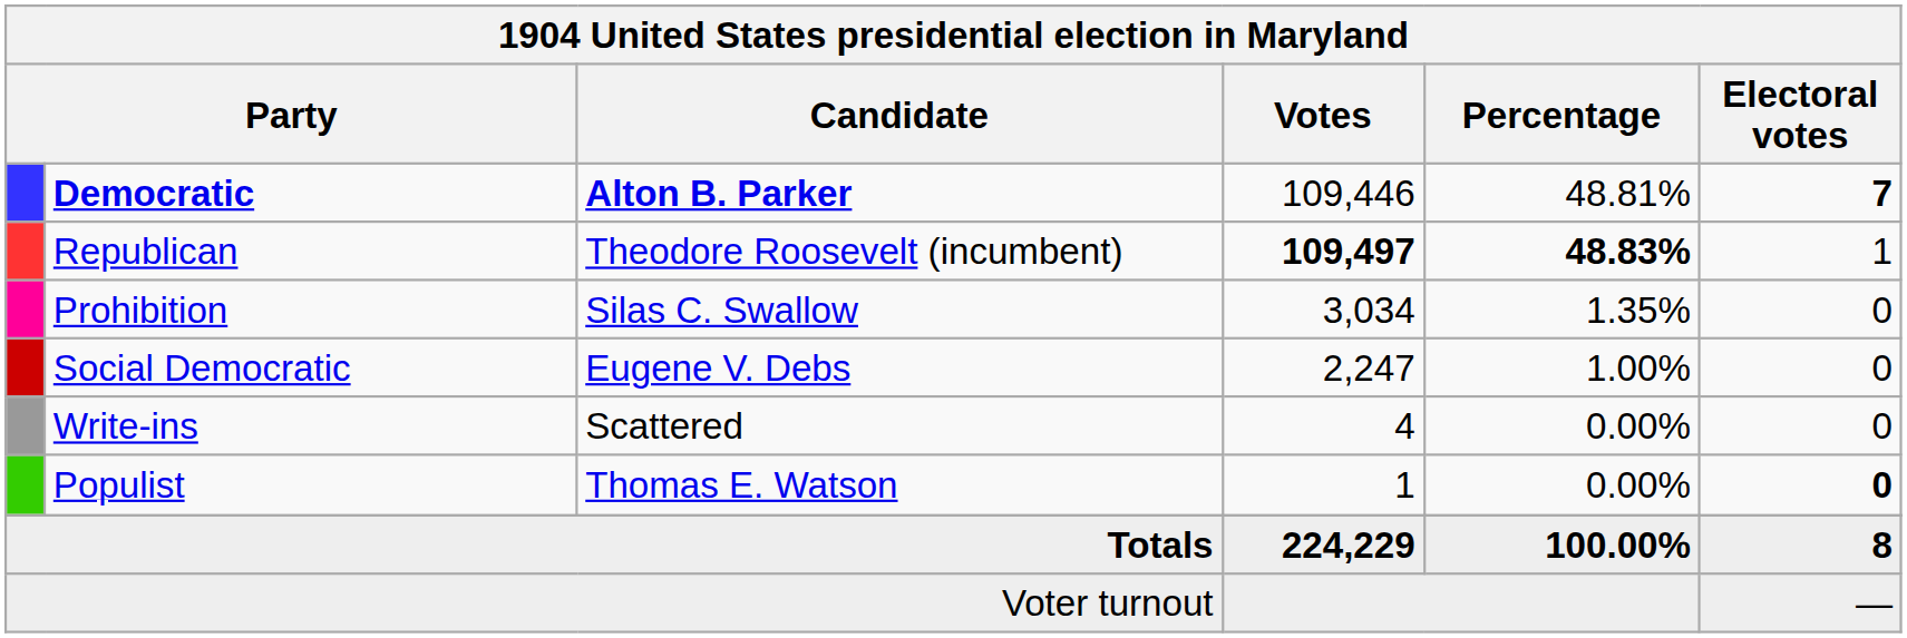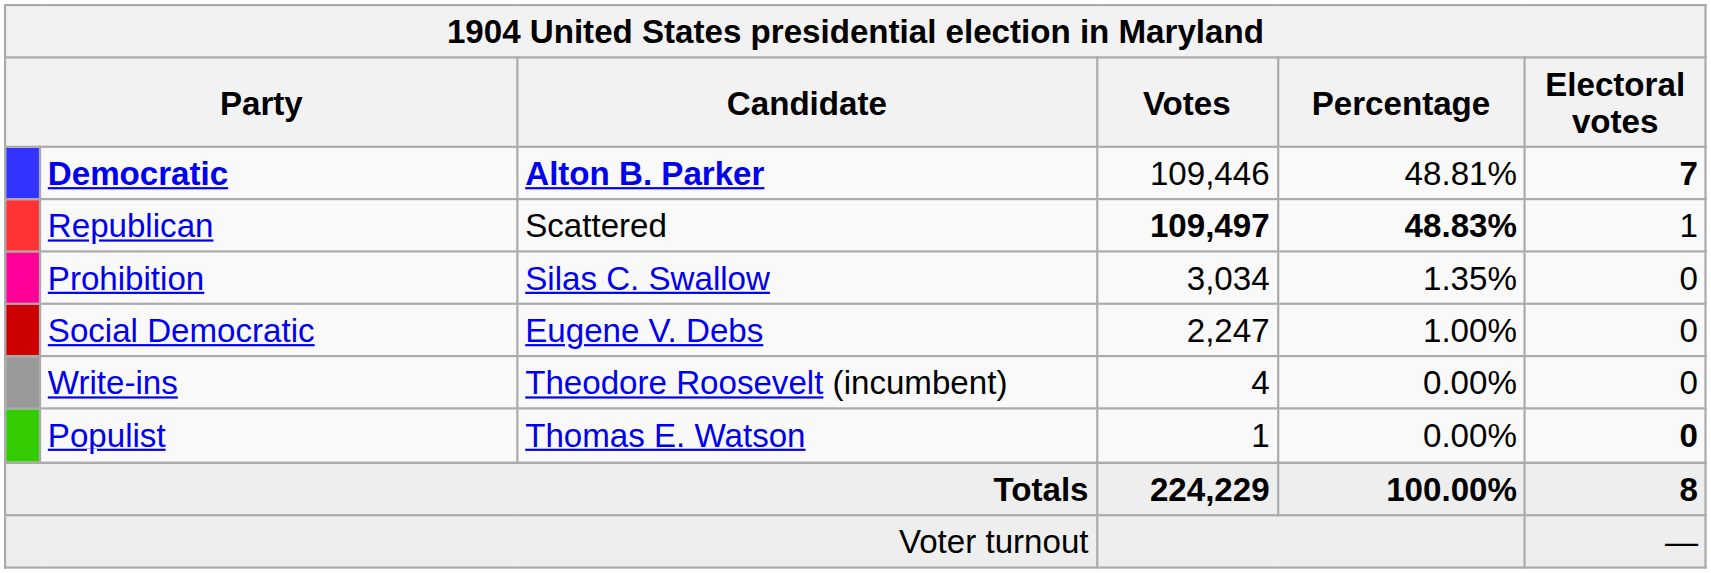Republican | Candidate: Theodore Roosevelt (incumbent) -> Scattered
Write-ins | Candidate: Scattered -> Theodore Roosevelt (incumbent)
